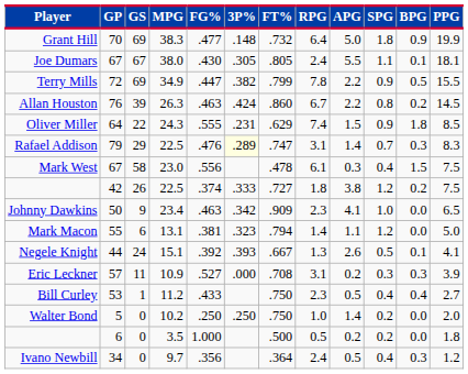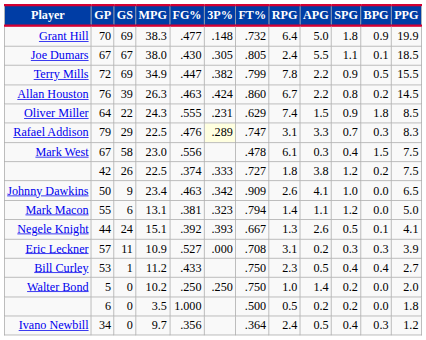Joe Dumars | PPG: 18.1 -> 18.5
Rafael Addison | APG: 1.4 -> 3.3
Johnny Dawkins | RPG: 2.3 -> 2.6
